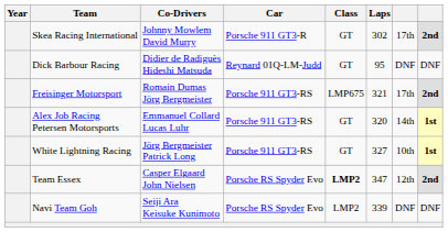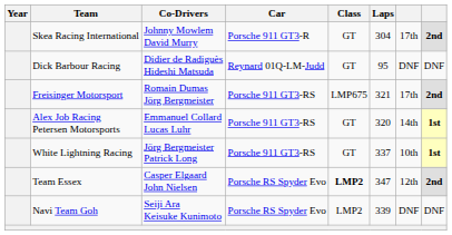Skea Racing International | Laps: 302 -> 304
White Lightning Racing | Laps: 327 -> 337
